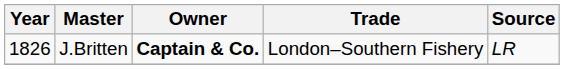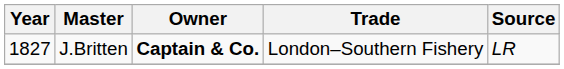J.Britten | Year: 1826 -> 1827
